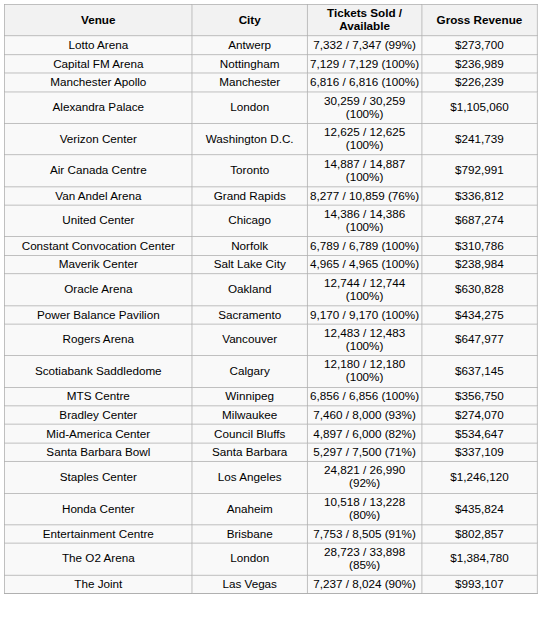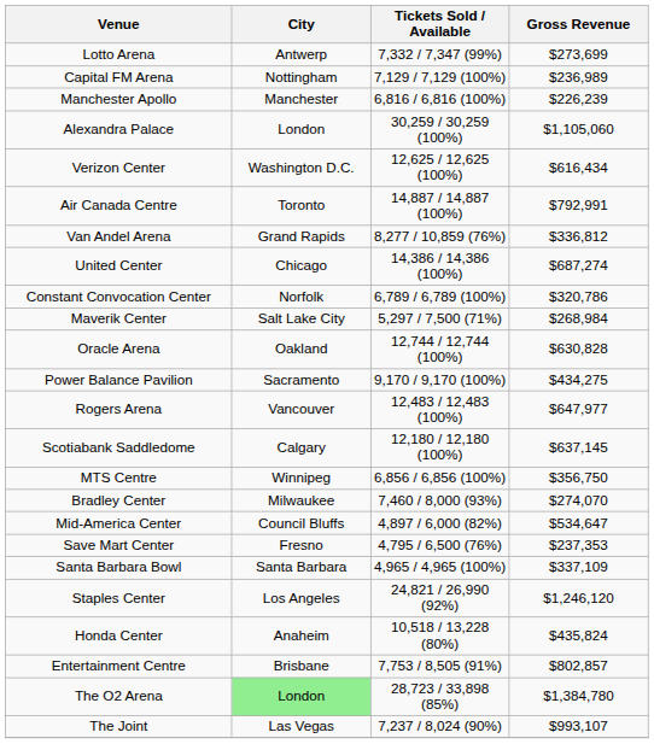Lotto Arena | Gross Revenue: $273,700 -> $273,699
Verizon Center | Gross Revenue: $241,739 -> $616,434
Constant Convocation Center | Gross Revenue: $310,786 -> $320,786
Maverik Center | Tickets Sold / Available: 4,965 / 4,965 (100%) -> 5,297 / 7,500 (71%)
Maverik Center | Gross Revenue: $238,984 -> $268,984
+ row: Save Mart Center | Fresno | 4,795 / 6,500 (76%) | $237,353
Santa Barbara Bowl | Tickets Sold / Available: 5,297 / 7,500 (71%) -> 4,965 / 4,965 (100%)
The O2 Arena | City: no background -> lightgreen background
